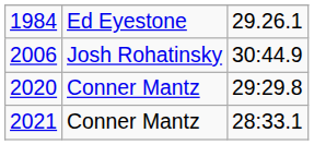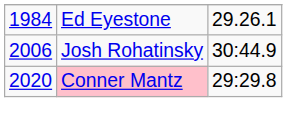2020 | column 2: no background -> pink background
- row: 2021 | Conner Mantz | 28:33.1
